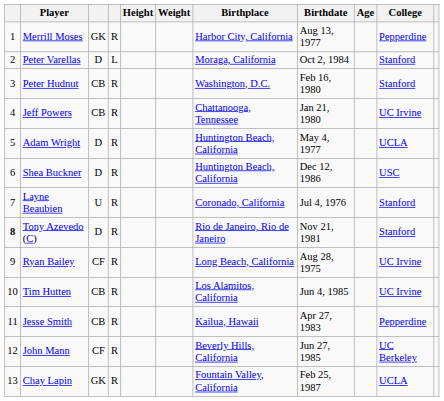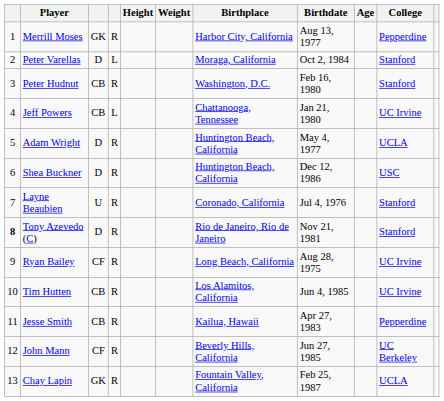Jeff Powers | column 4: R -> L
